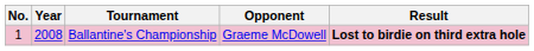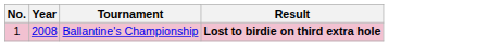- column: Opponent | Graeme McDowell
